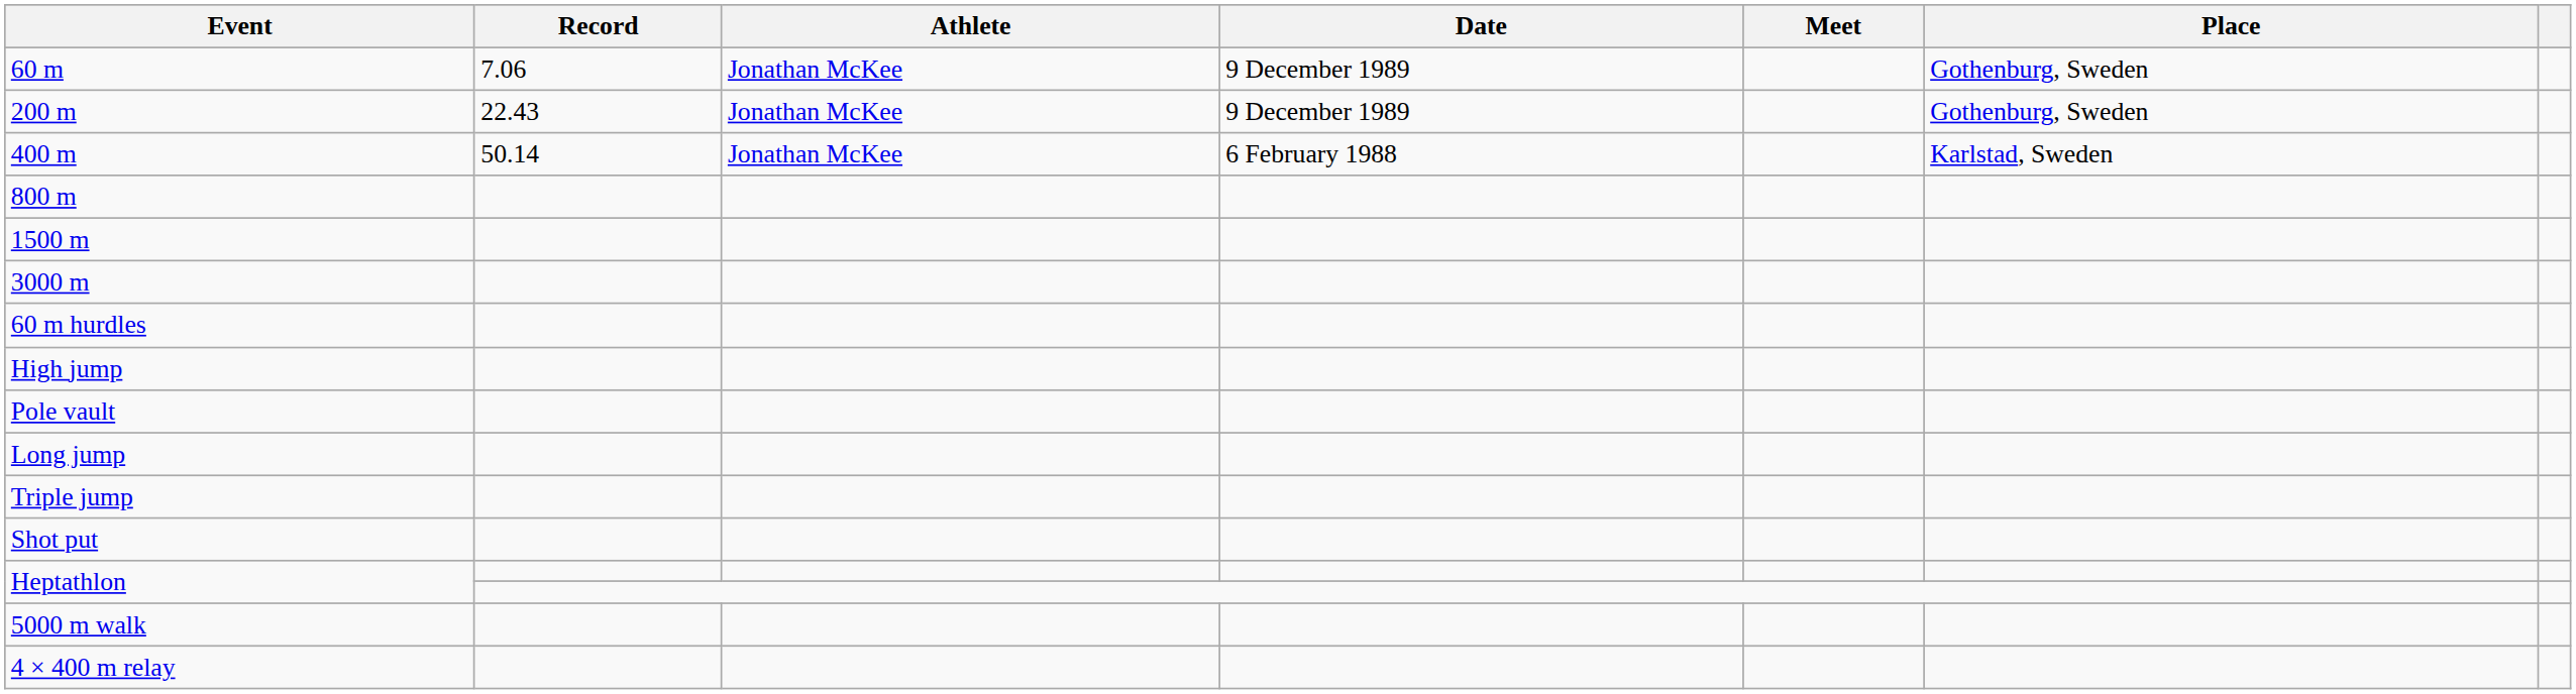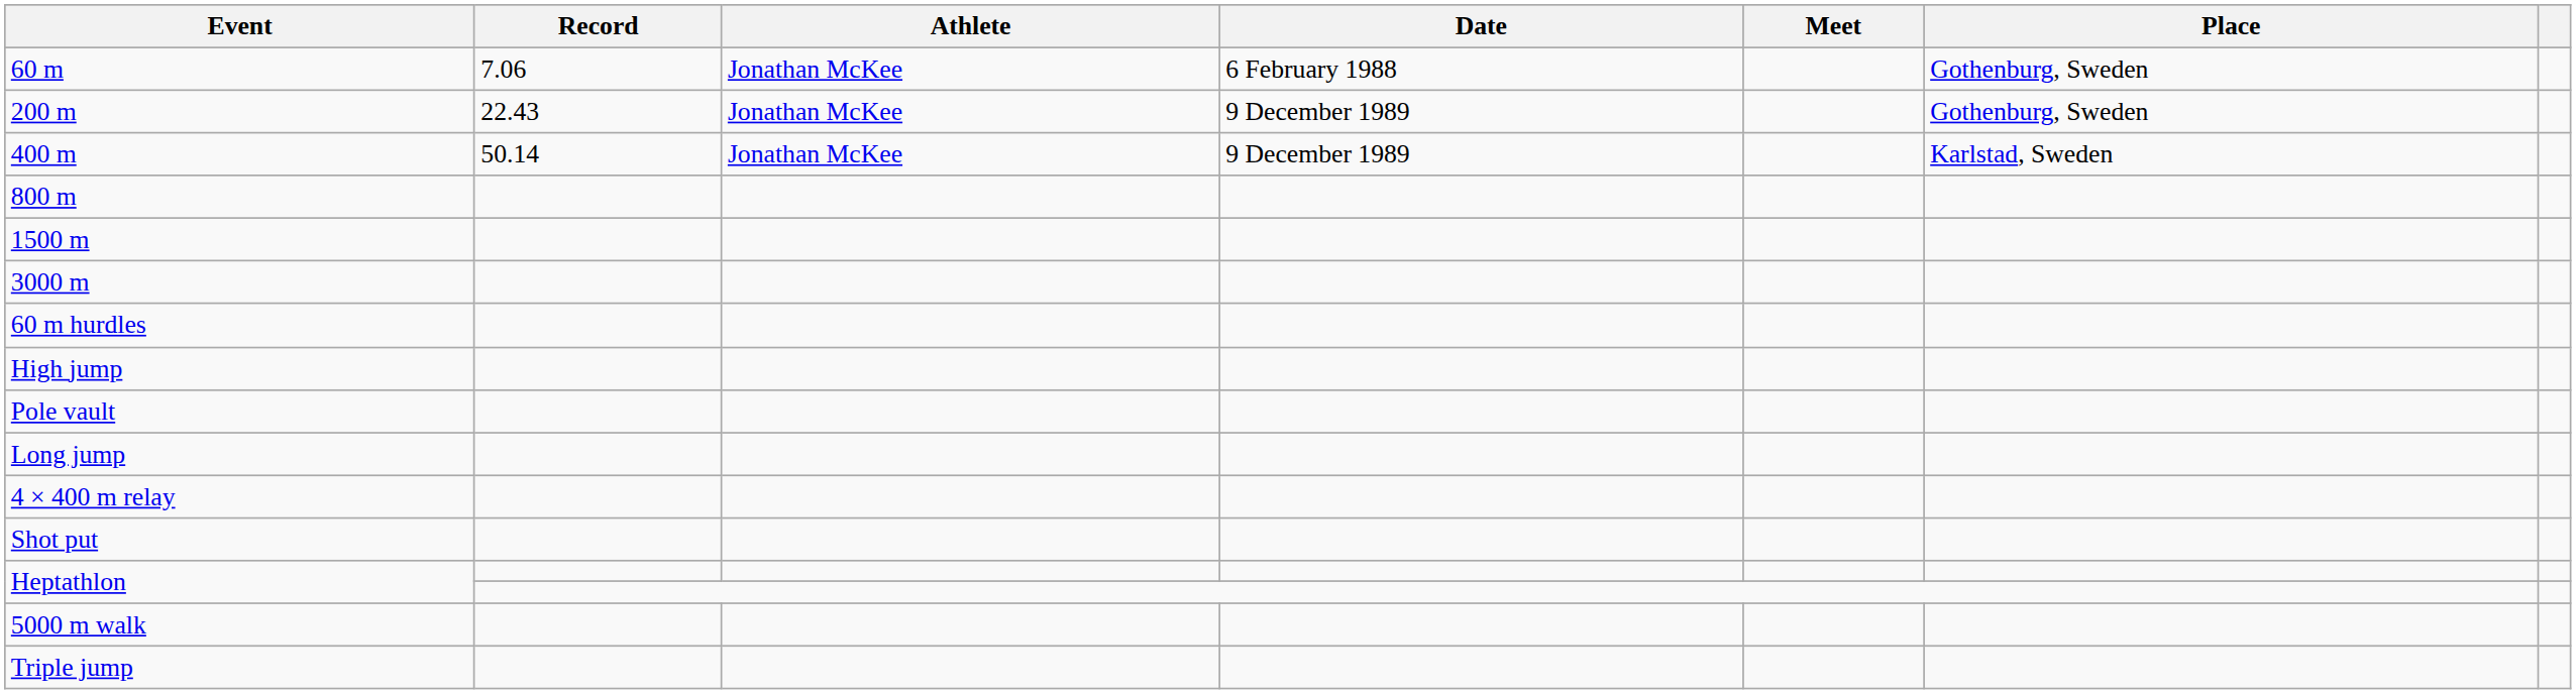60 m | Date: 9 December 1989 -> 6 February 1988
400 m | Date: 6 February 1988 -> 9 December 1989
rows swapped: Triple jump <-> 4 × 400 m relay
